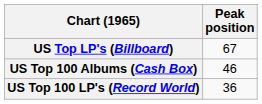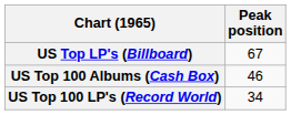US Top 100 LP's (Record World) | Peak position: 36 -> 34
